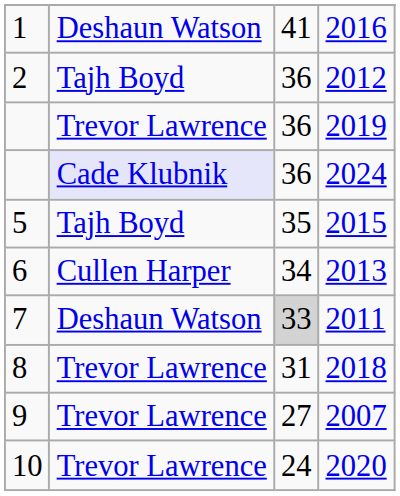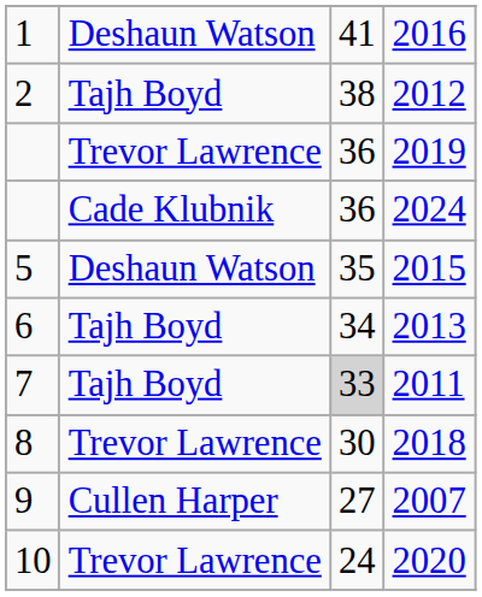2012 | column 3: 36 -> 38
2024 | column 2: lavender background -> no background
2015 | column 2: Tajh Boyd -> Deshaun Watson
2013 | column 2: Cullen Harper -> Tajh Boyd
2011 | column 2: Deshaun Watson -> Tajh Boyd
2018 | column 3: 31 -> 30
2007 | column 2: Trevor Lawrence -> Cullen Harper
